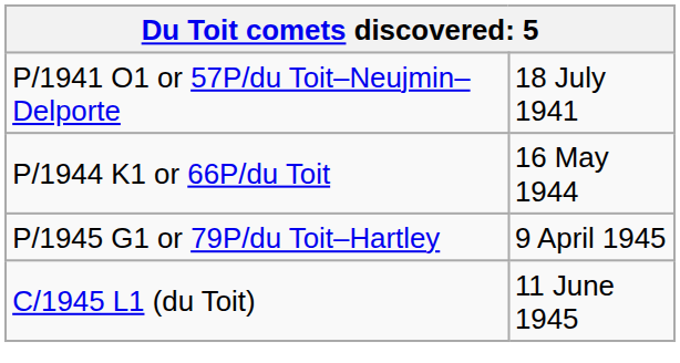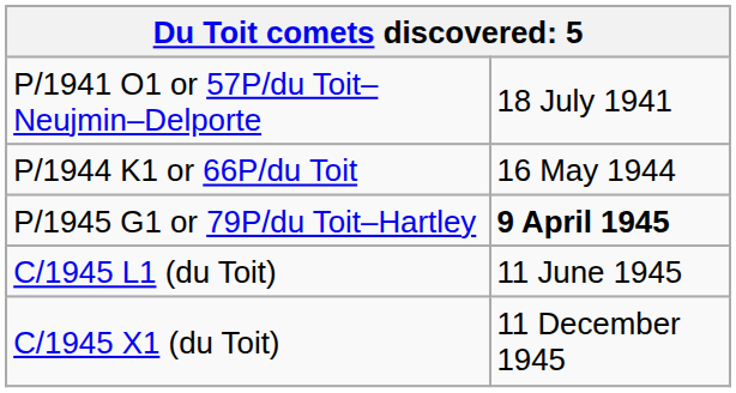P/1945 G1 or 79P/du Toit–Hartley | column 2: normal -> bold
+ row: C/1945 X1 (du Toit) | 11 December 1945
